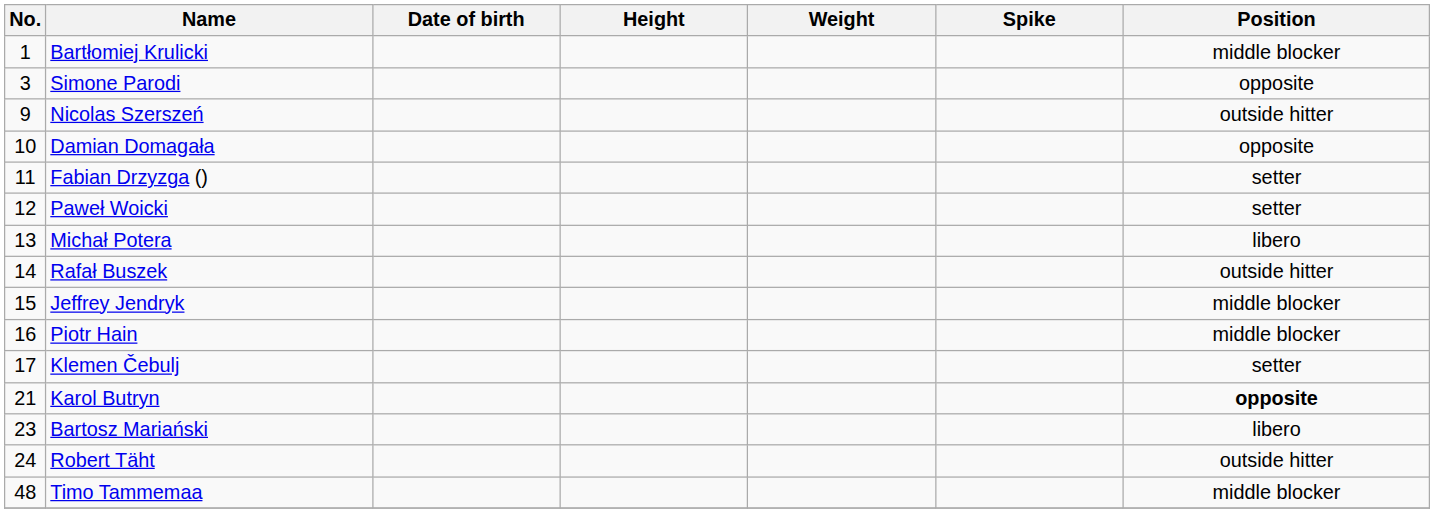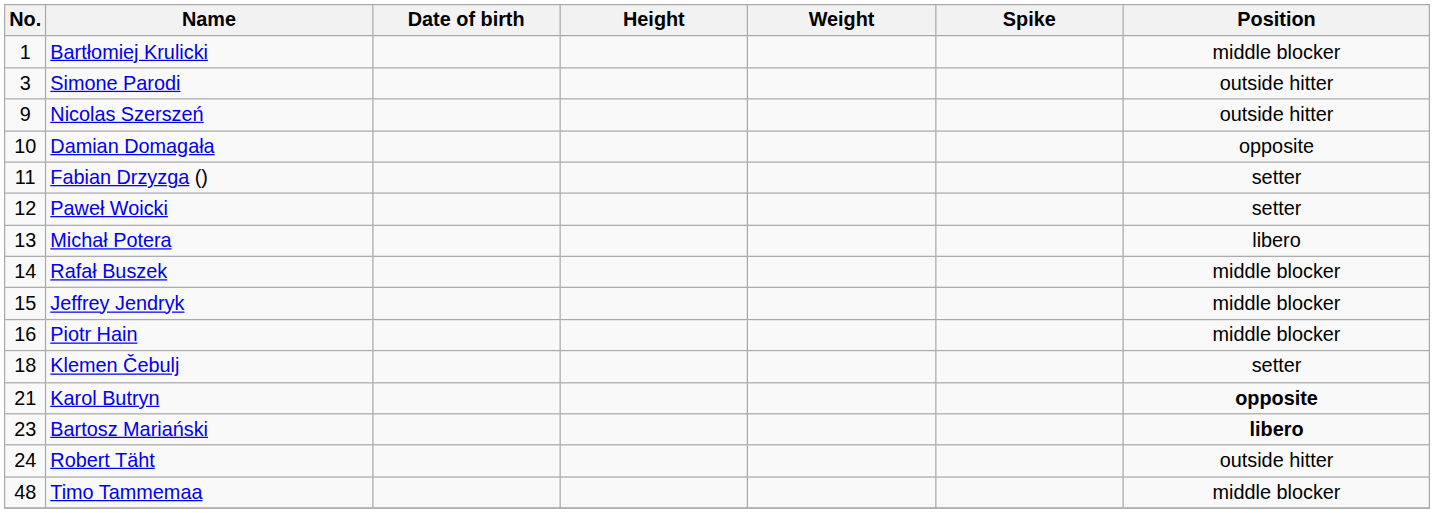Simone Parodi | Position: opposite -> outside hitter
Rafał Buszek | Position: outside hitter -> middle blocker
Klemen Čebulj | No.: 17 -> 18
Bartosz Mariański | Position: normal -> bold
